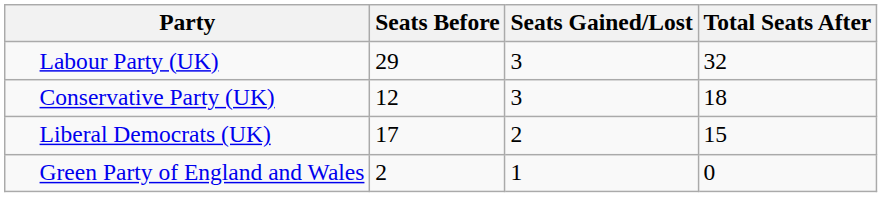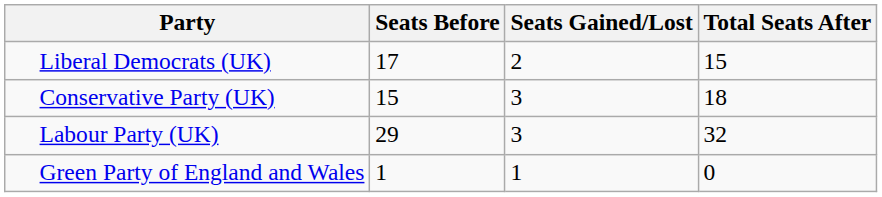rows swapped: Labour Party (UK) <-> Liberal Democrats (UK)
Conservative Party (UK) | Seats Before: 12 -> 15
Green Party of England and Wales | Seats Before: 2 -> 1
